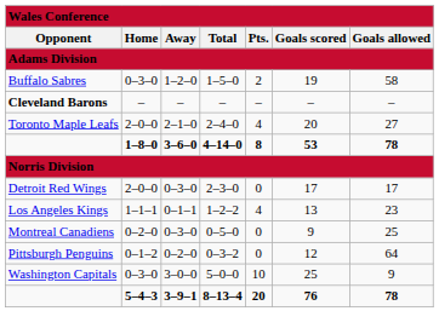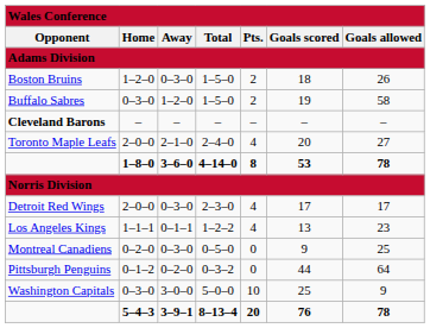+ row: Boston Bruins | 1–2–0 | 0–3–0 | 1–5–0 | 2 | 18 | 26
Detroit Red Wings | column 5: 0 -> 4
Pittsburgh Penguins | column 6: 12 -> 44
